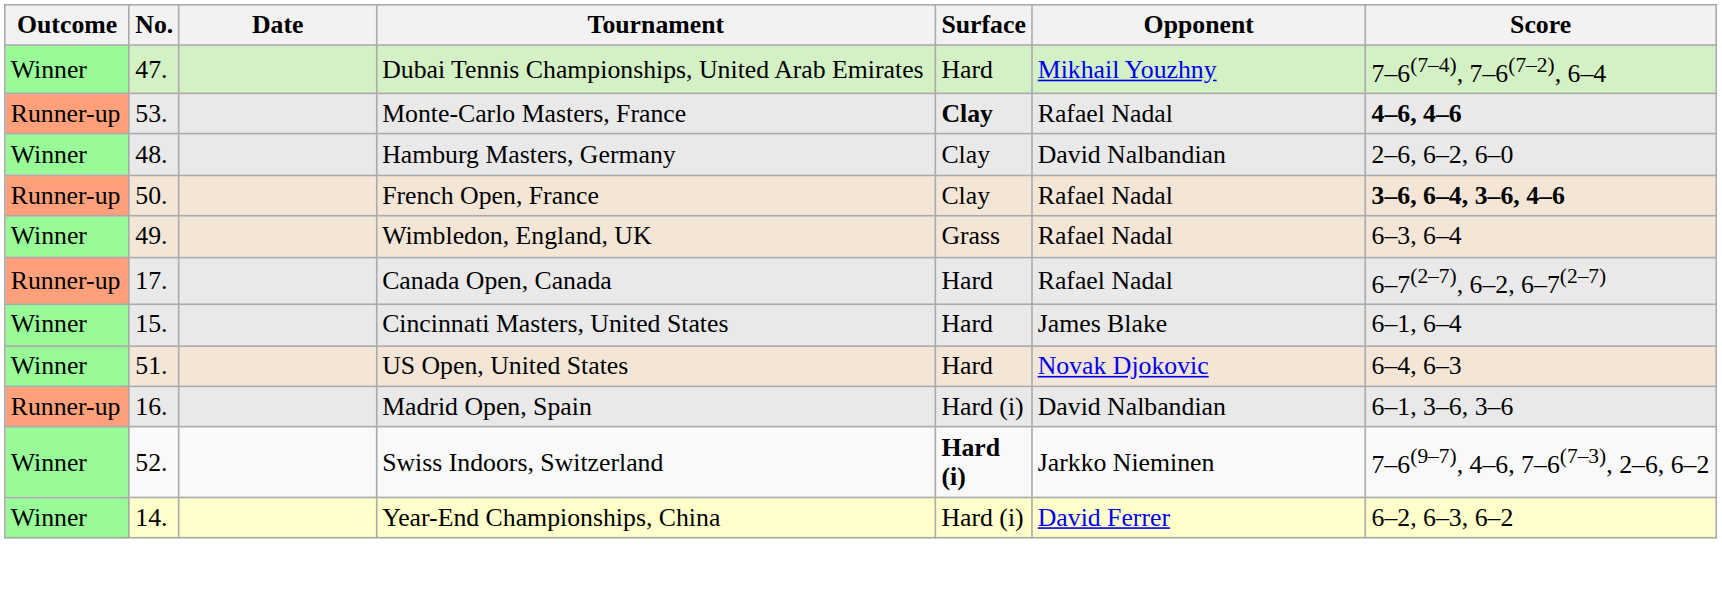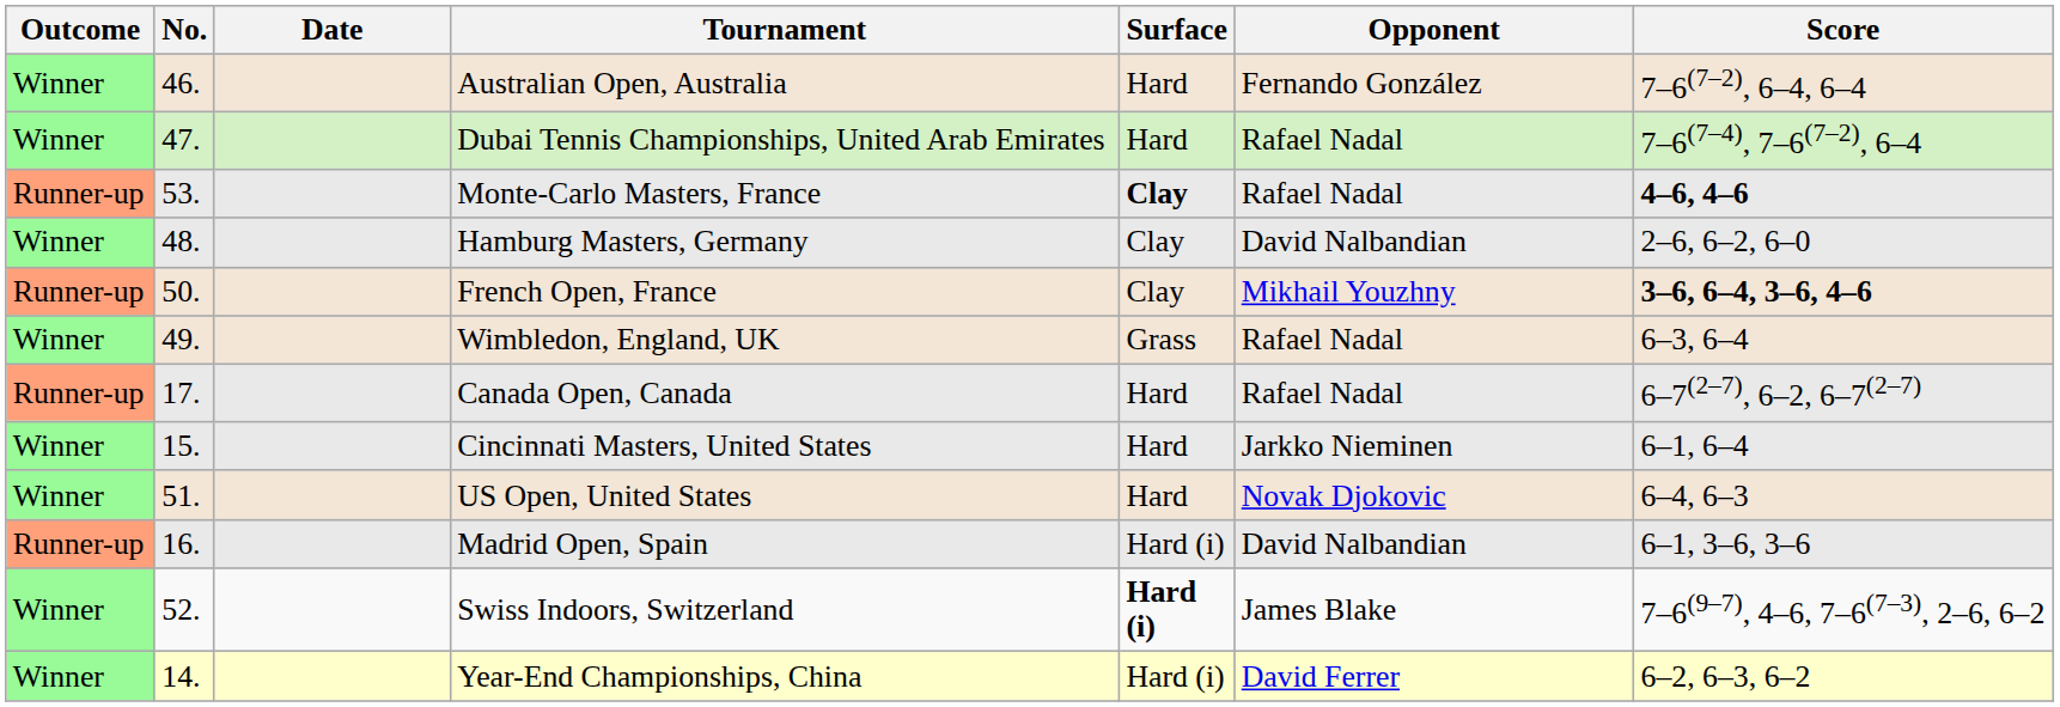+ row: Winner | 46. | Australian Open, Australia | Hard | Fernando González | 7–6(7–2), 6–4, 6–4
Dubai Tennis Championships, United Arab Emirates | Opponent: Mikhail Youzhny -> Rafael Nadal
French Open, France | Opponent: Rafael Nadal -> Mikhail Youzhny
Cincinnati Masters, United States | Opponent: James Blake -> Jarkko Nieminen
Swiss Indoors, Switzerland | Opponent: Jarkko Nieminen -> James Blake
